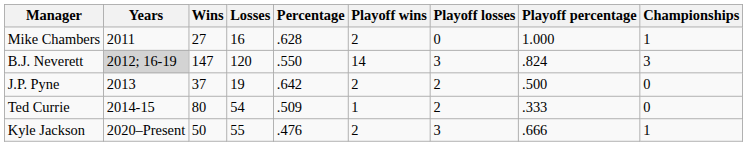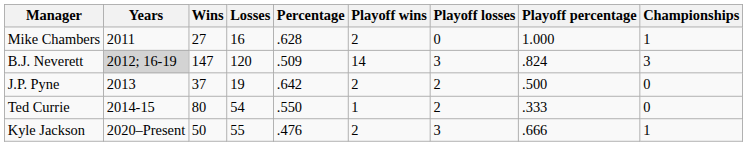B.J. Neverett | Percentage: .550 -> .509
Ted Currie | Percentage: .509 -> .550
